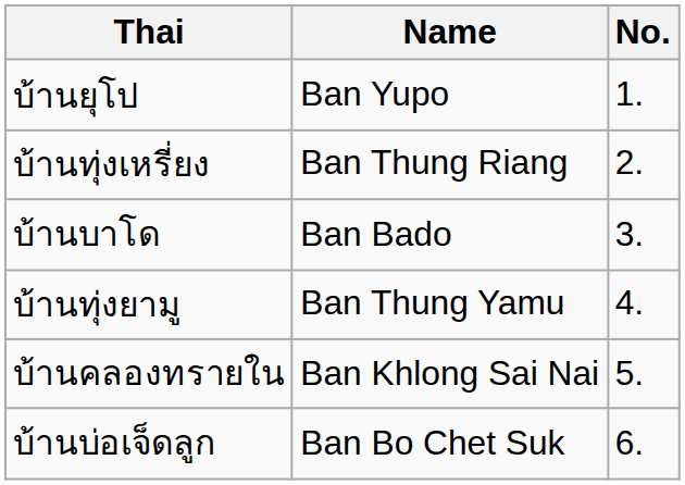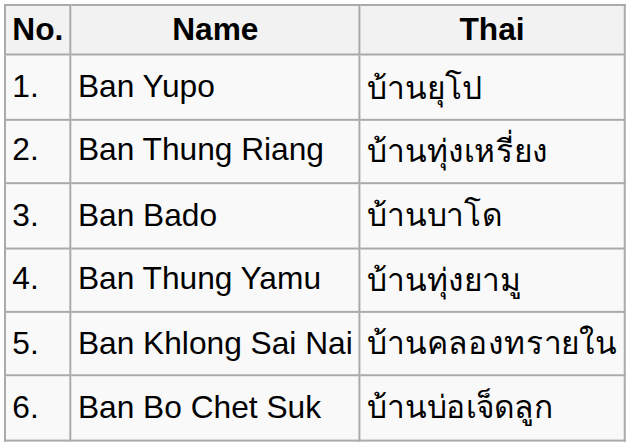columns swapped: No. <-> Thai
